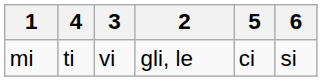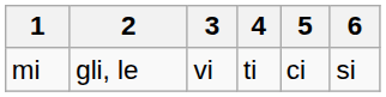columns swapped: 2 <-> 4
